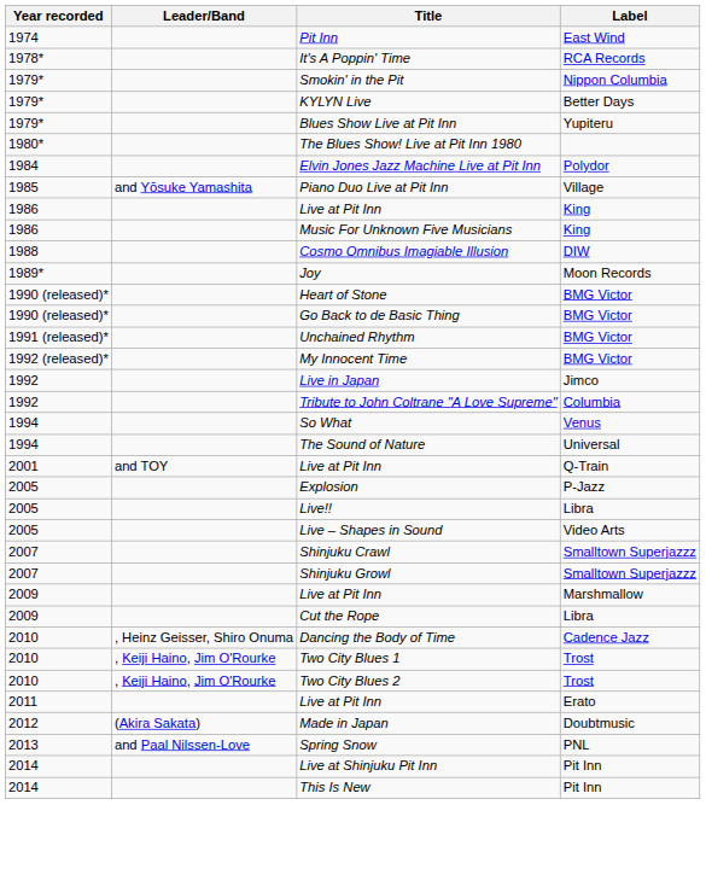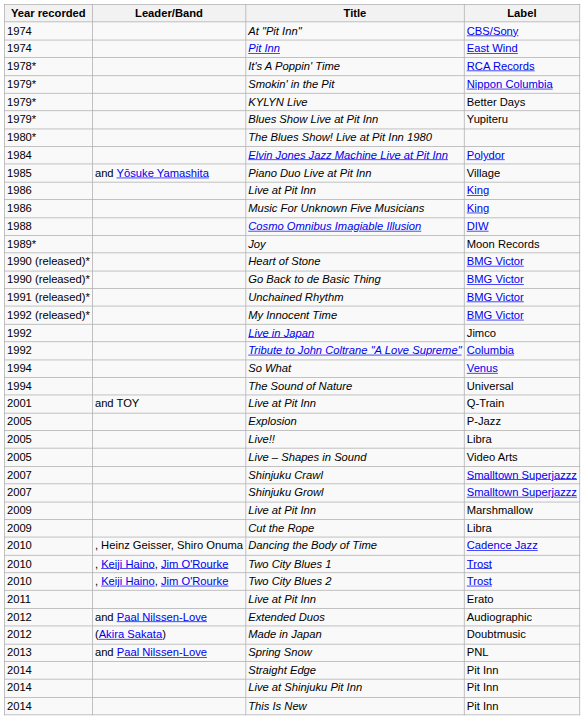+ row: 1974 | At "Pit Inn" | CBS/Sony
+ row: 2012 | and Paal Nilssen-Love | Extended Duos | Audiographic
+ row: 2014 | Straight Edge | Pit Inn
